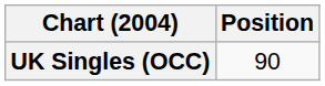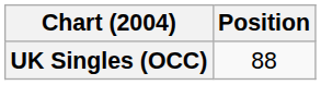UK Singles (OCC) | Position: 90 -> 88
